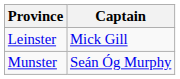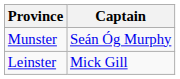rows swapped: Leinster <-> Munster
